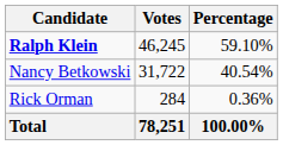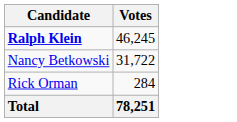- column: Percentage | 59.10% | 40.54% | 0.36% | 100.00%
